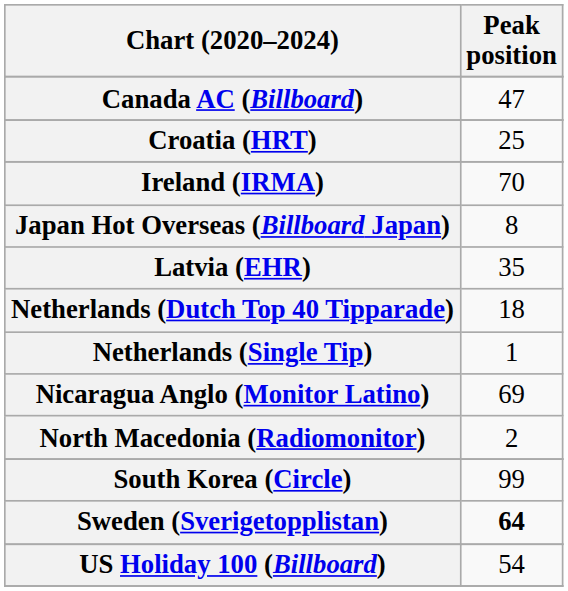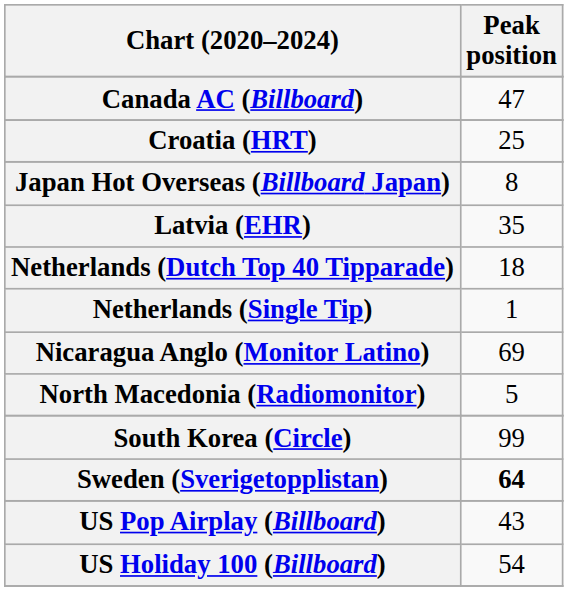- row: Ireland (IRMA) | 70
North Macedonia (Radiomonitor) | Peak position: 2 -> 5
+ row: US Pop Airplay (Billboard) | 43
